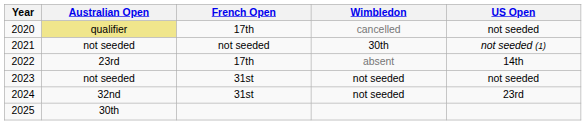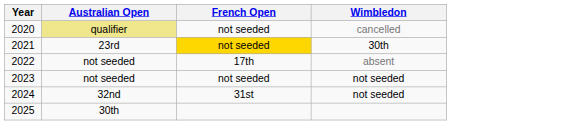- column: US Open | not seeded | not seeded (1) | 14th | not seeded | 23rd
2020 | French Open: 17th -> not seeded
2021 | Australian Open: not seeded -> 23rd
2021 | French Open: no background -> gold background
2022 | Australian Open: 23rd -> not seeded
2023 | French Open: 31st -> not seeded
